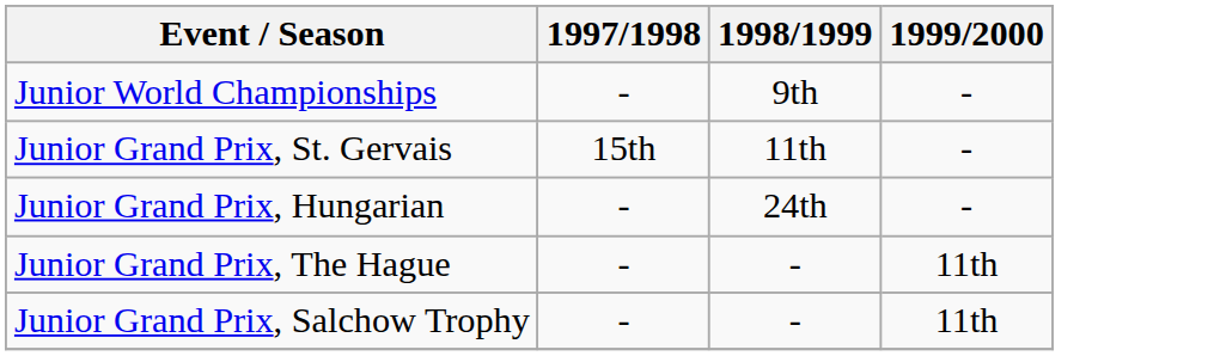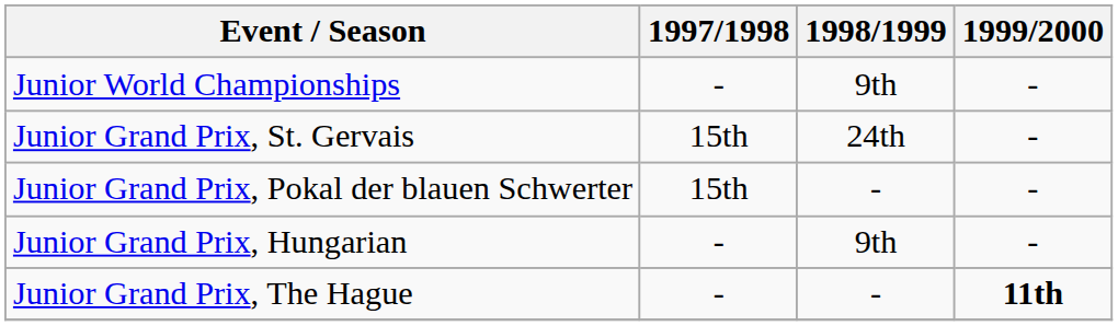Junior Grand Prix, St. Gervais | 1998/1999: 11th -> 24th
+ row: Junior Grand Prix, Pokal der blauen Schwerter | 15th | - | -
Junior Grand Prix, Hungarian | 1998/1999: 24th -> 9th
Junior Grand Prix, The Hague | 1999/2000: normal -> bold
- row: Junior Grand Prix, Salchow Trophy | - | - | 11th
